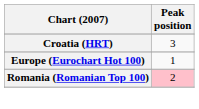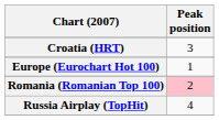+ row: Russia Airplay (TopHit) | 4
